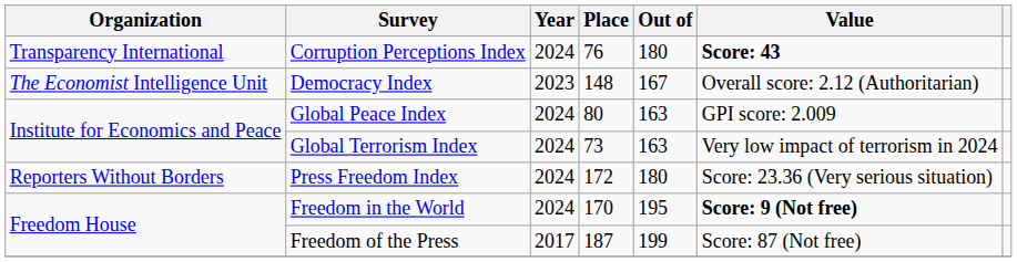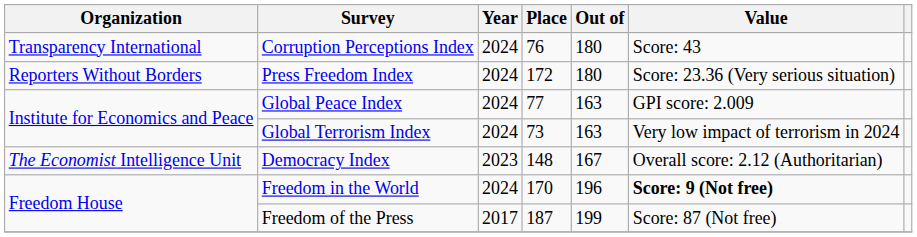Corruption Perceptions Index | Value: bold -> normal
rows swapped: Democracy Index <-> Press Freedom Index
Global Peace Index | Place: 80 -> 77
Freedom in the World | Out of: 195 -> 196
